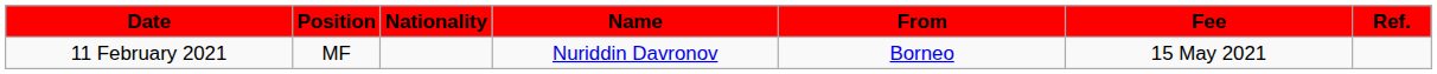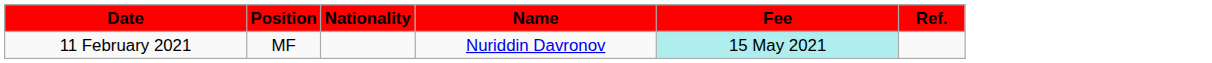- column: From | Borneo
11 February 2021 | Fee: no background -> paleturquoise background
